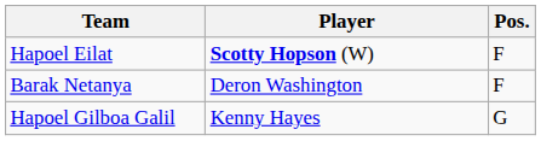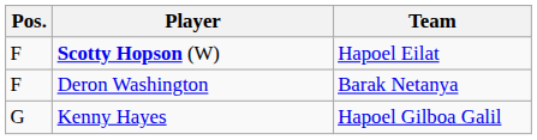columns swapped: Pos. <-> Team
